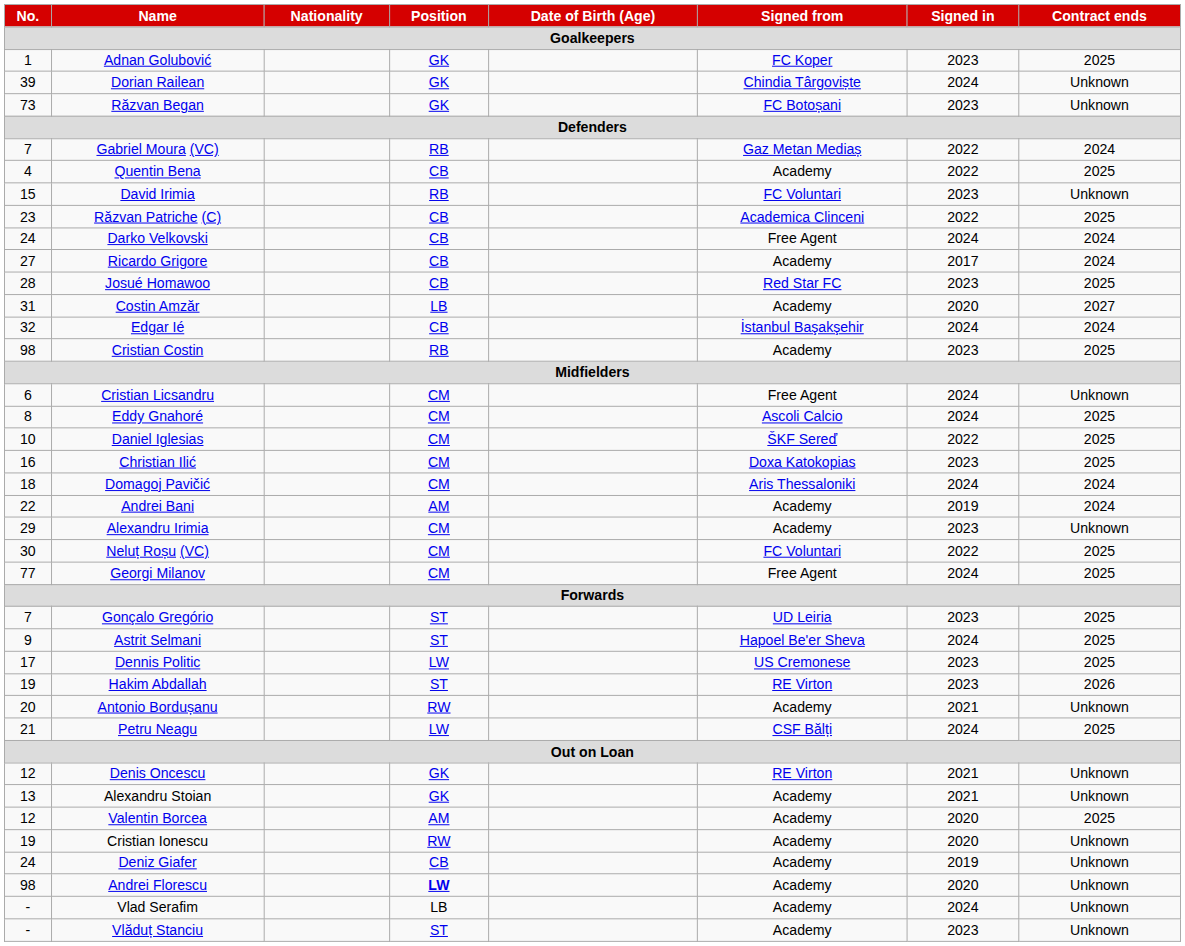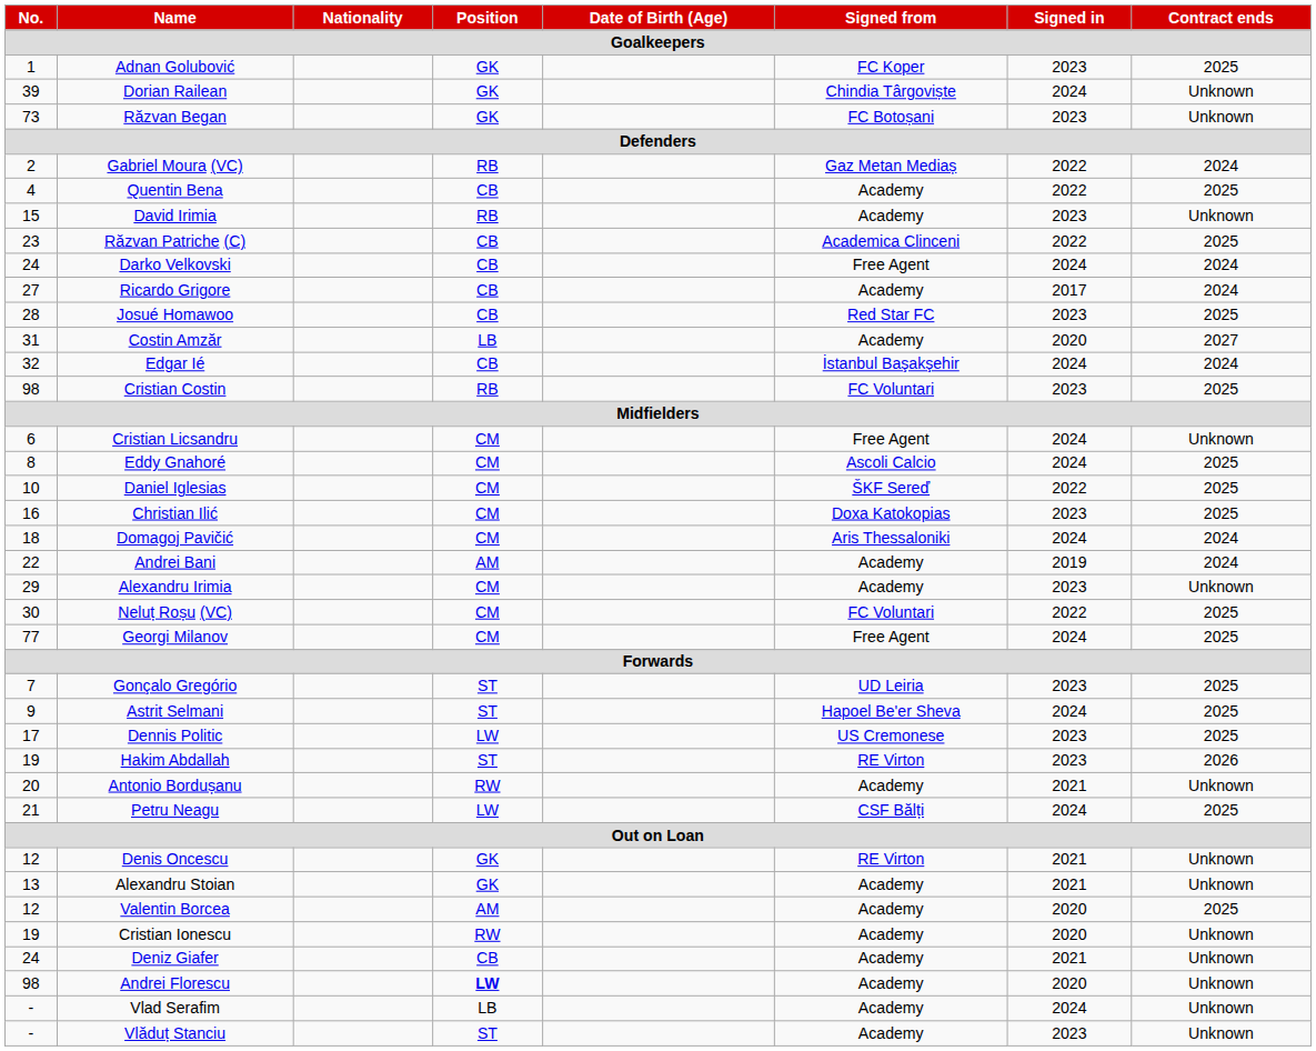Gabriel Moura (VC) | No.: 7 -> 2
David Irimia | Signed from: FC Voluntari -> Academy
Cristian Costin | Signed from: Academy -> FC Voluntari
Deniz Giafer | Signed in: 2019 -> 2021
